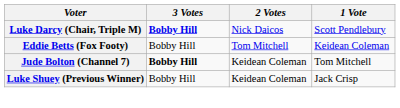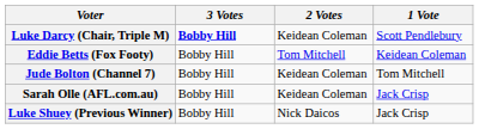Luke Darcy (Chair, Triple M) | 2 Votes: Nick Daicos -> Keidean Coleman
Jude Bolton (Channel 7) | 3 Votes: bold -> normal
+ row: Sarah Olle (AFL.com.au) | Bobby Hill | Keidean Coleman | Jack Crisp
Luke Shuey (Previous Winner) | 2 Votes: Keidean Coleman -> Nick Daicos
